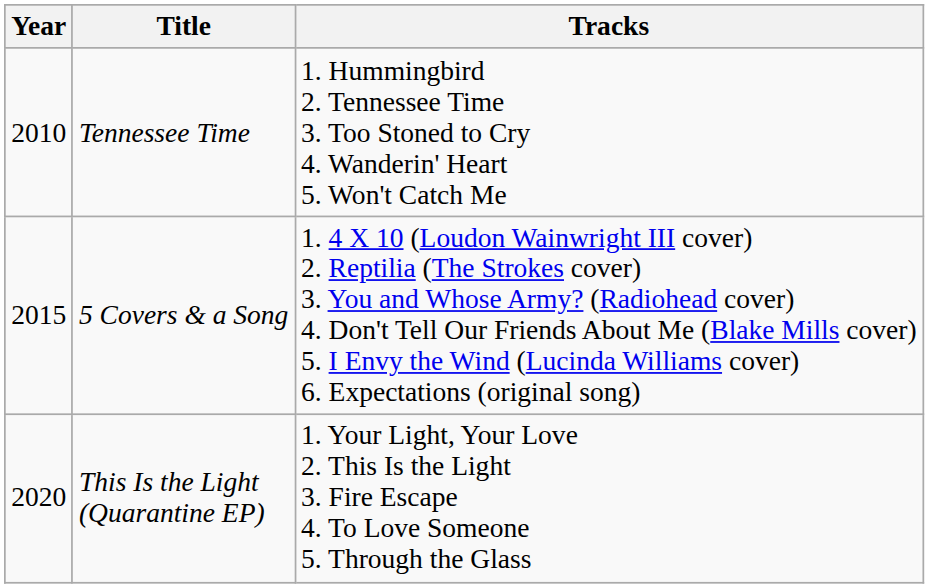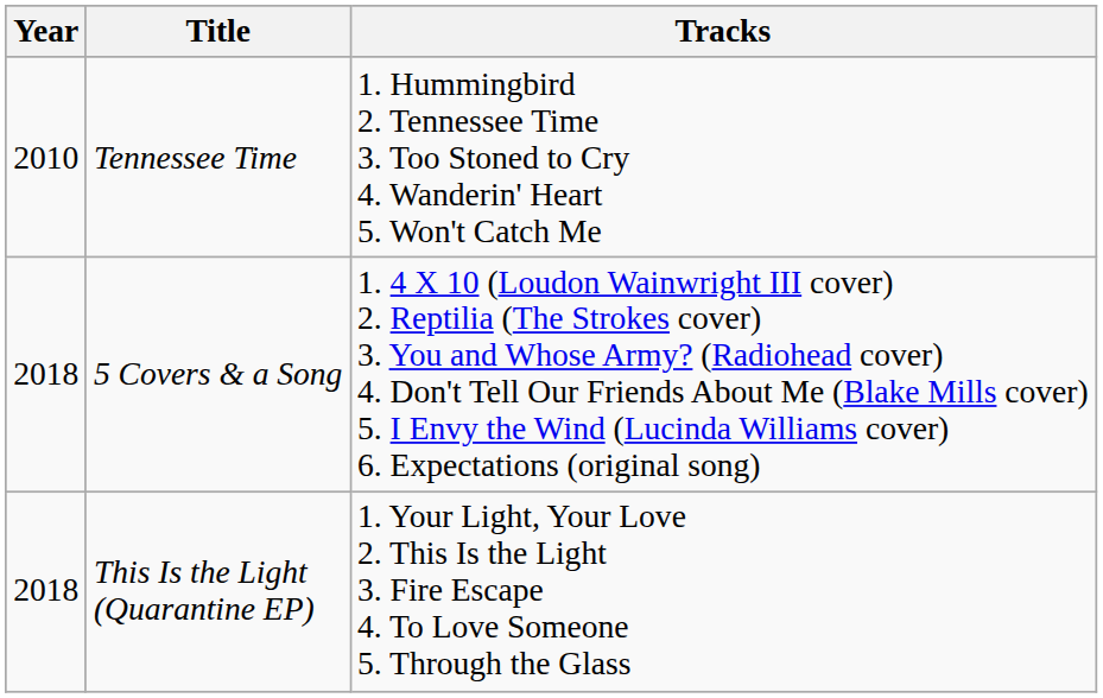5 Covers & a Song | Year: 2015 -> 2018
This Is the Light (Quarantine EP) | Year: 2020 -> 2018
